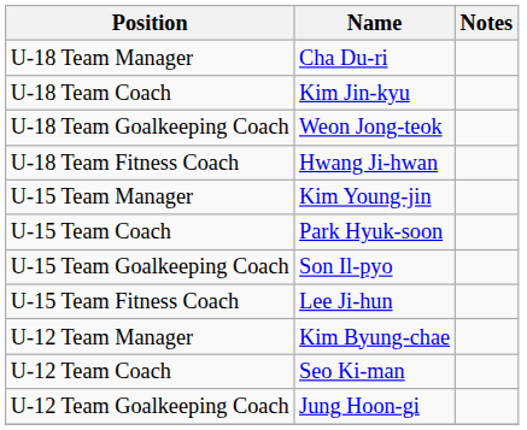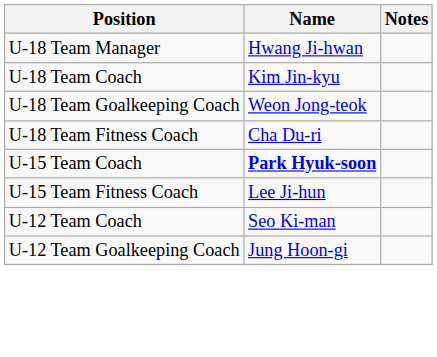U-18 Team Manager | Name: Cha Du-ri -> Hwang Ji-hwan
U-18 Team Fitness Coach | Name: Hwang Ji-hwan -> Cha Du-ri
- row: U-15 Team Manager | Kim Young-jin
U-15 Team Coach | Name: normal -> bold
- row: U-15 Team Goalkeeping Coach | Son Il-pyo
- row: U-12 Team Manager | Kim Byung-chae
